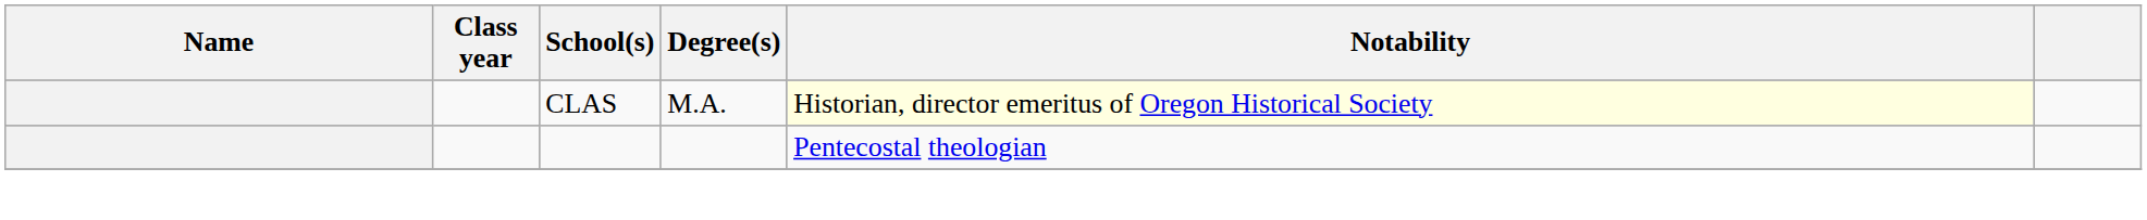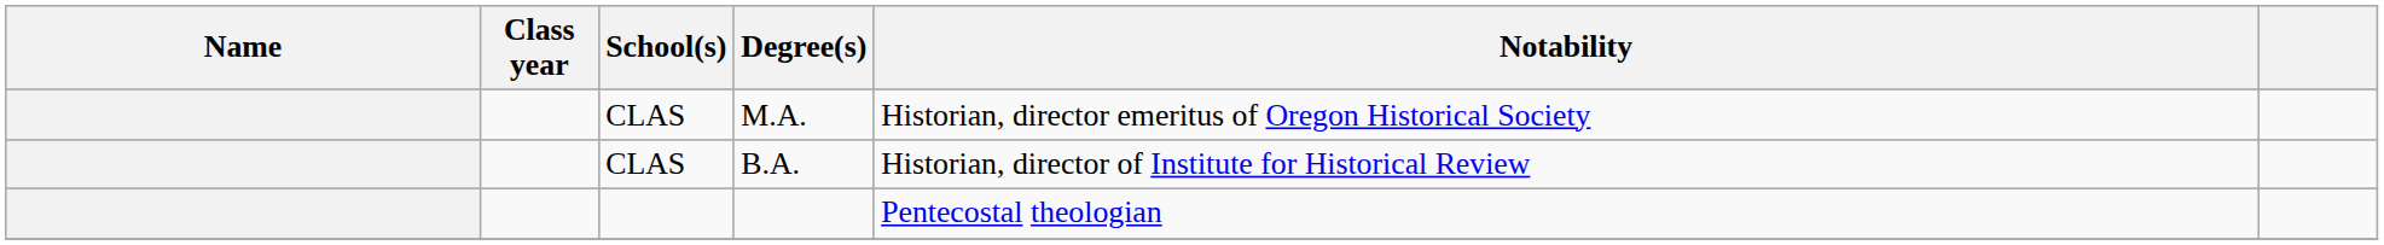M.A. | Notability: lightyellow background -> no background
+ row: CLAS | B.A. | Historian, director of Institute for Historical Review
